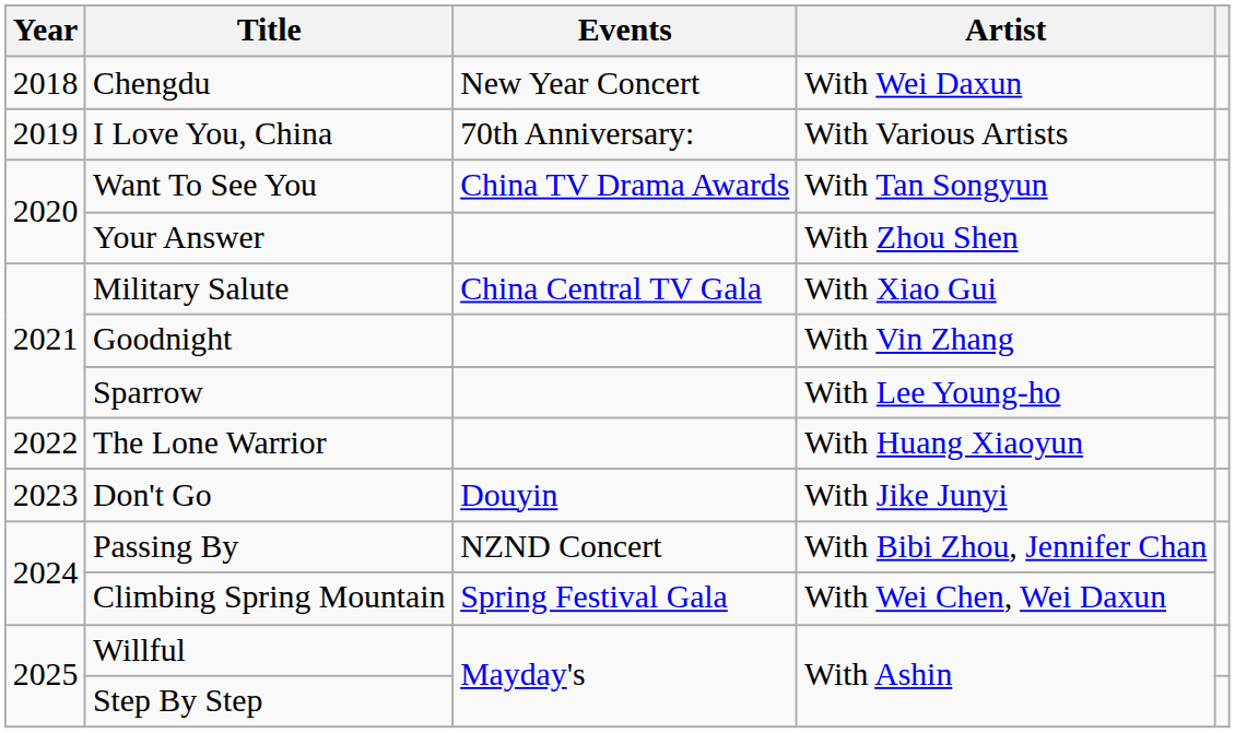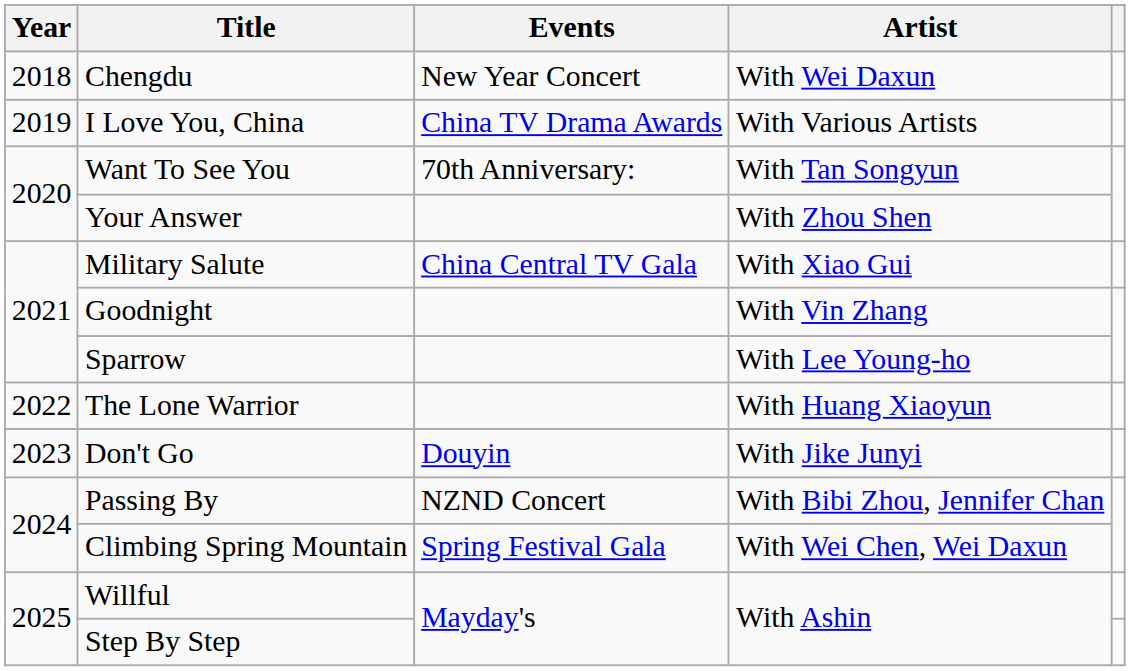I Love You, China | Events: 70th Anniversary: -> China TV Drama Awards
Want To See You | Events: China TV Drama Awards -> 70th Anniversary:
